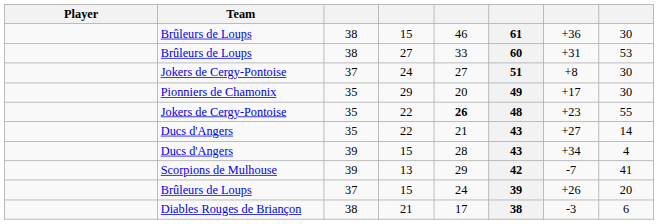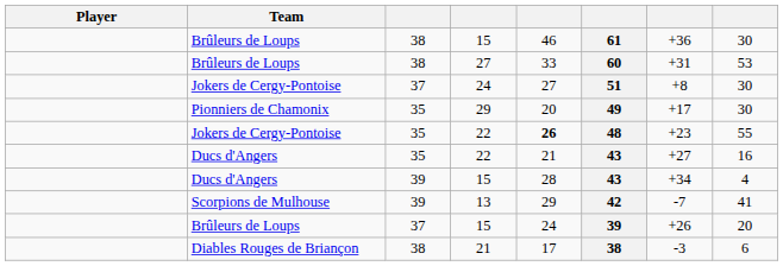Ducs d'Angers / 22 | column 8: 14 -> 16
